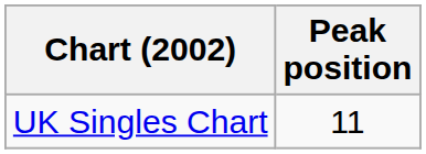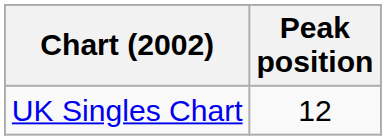UK Singles Chart | Peak position: 11 -> 12
